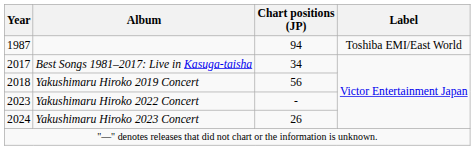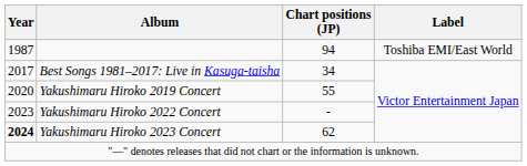Yakushimaru Hiroko 2019 Concert | Year: 2018 -> 2020
Yakushimaru Hiroko 2019 Concert | Chart positions (JP): 56 -> 55
Yakushimaru Hiroko 2023 Concert | Year: normal -> bold
Yakushimaru Hiroko 2023 Concert | Chart positions (JP): 26 -> 62
